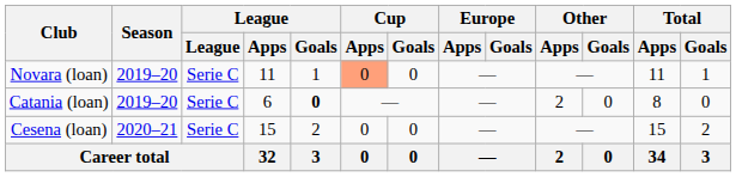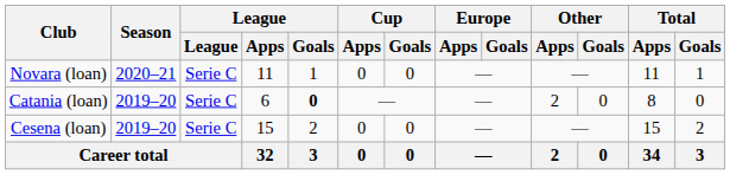Novara (loan) | Season: 2019–20 -> 2020–21
Novara (loan) | Cup / Apps: lightsalmon background -> no background
Cesena (loan) | Season: 2020–21 -> 2019–20
